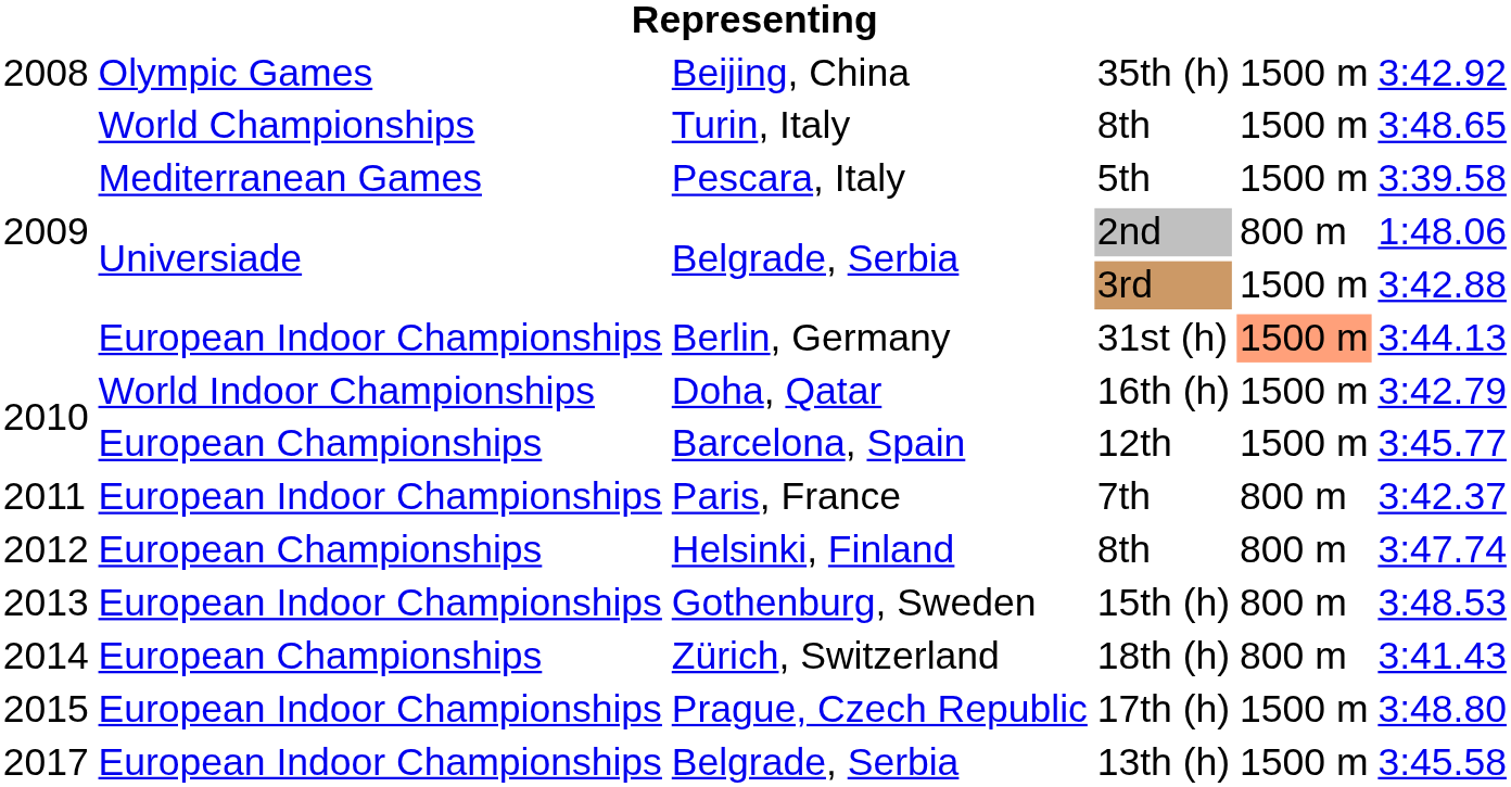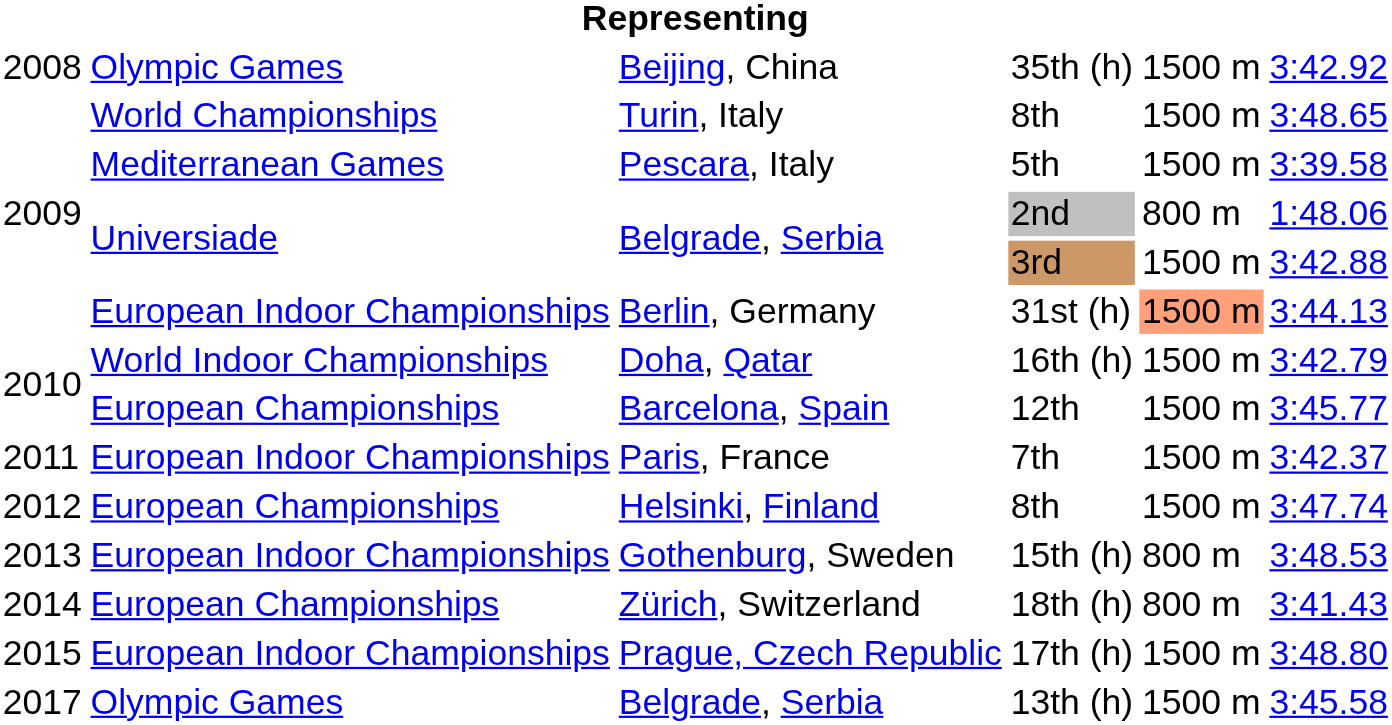7th | column 5: 800 m -> 1500 m
Helsinki, Finland / 8th | column 5: 800 m -> 1500 m
13th (h) | column 2: European Indoor Championships -> Olympic Games
